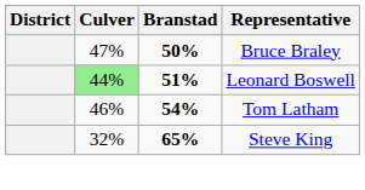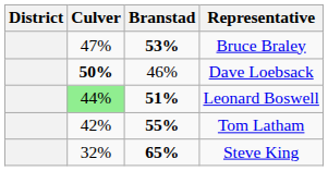Bruce Braley | Branstad: 50% -> 53%
+ row: 50% | 46% | Dave Loebsack
Tom Latham | Culver: 46% -> 42%
Tom Latham | Branstad: 54% -> 55%
